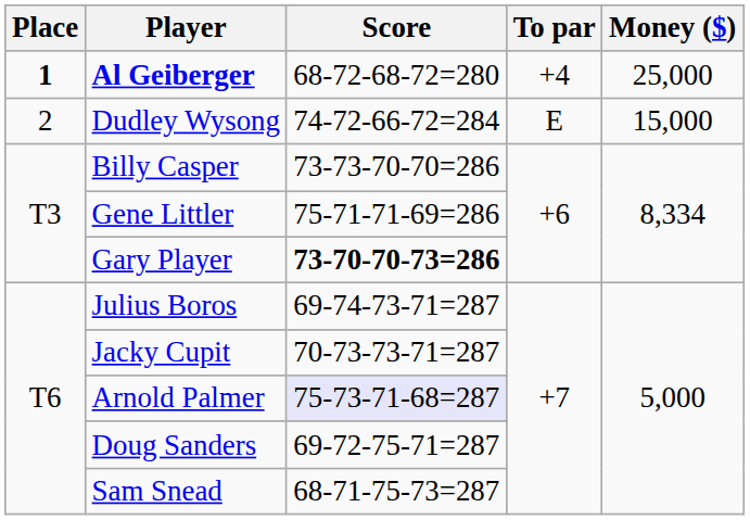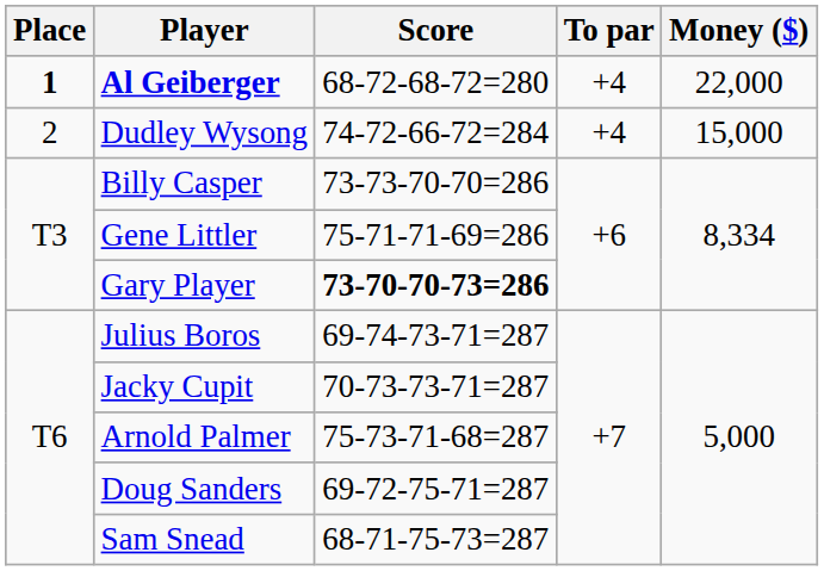Al Geiberger | Money ($): 25,000 -> 22,000
Dudley Wysong | To par: E -> +4
Arnold Palmer | Score: lavender background -> no background
